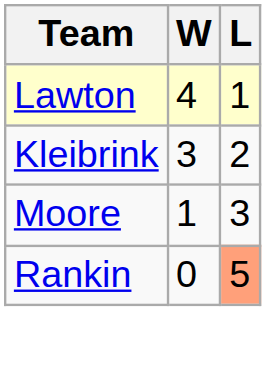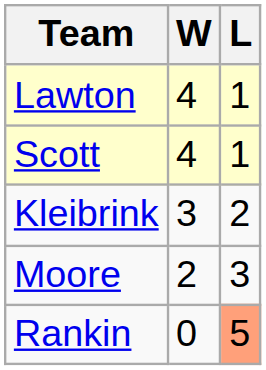+ row: Scott | 4 | 1
Moore | W: 1 -> 2
